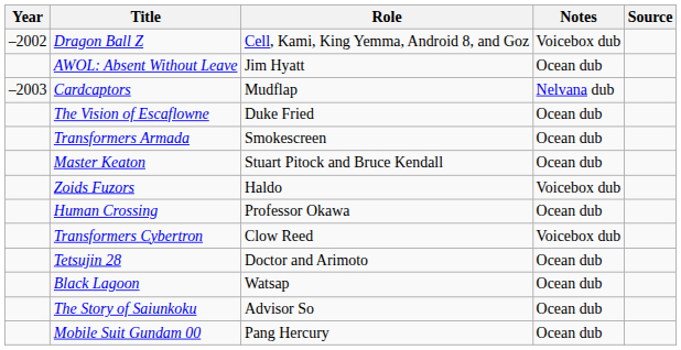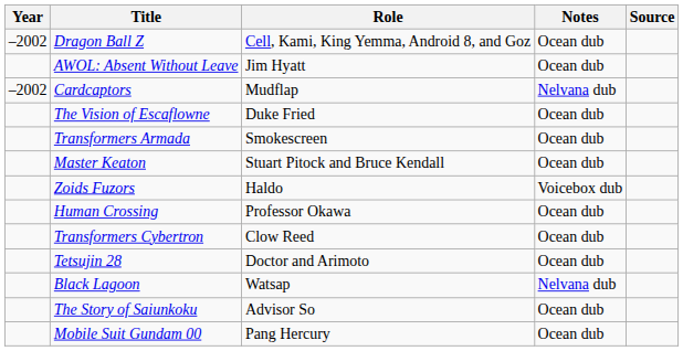Dragon Ball Z | Notes: Voicebox dub -> Ocean dub
Cardcaptors | Year: –2003 -> –2002
Transformers Cybertron | Notes: Voicebox dub -> Ocean dub
Black Lagoon | Notes: Ocean dub -> Nelvana dub
